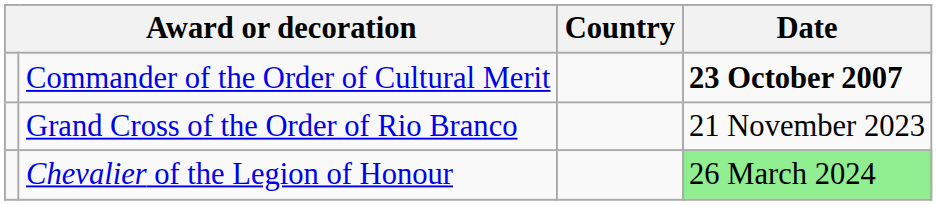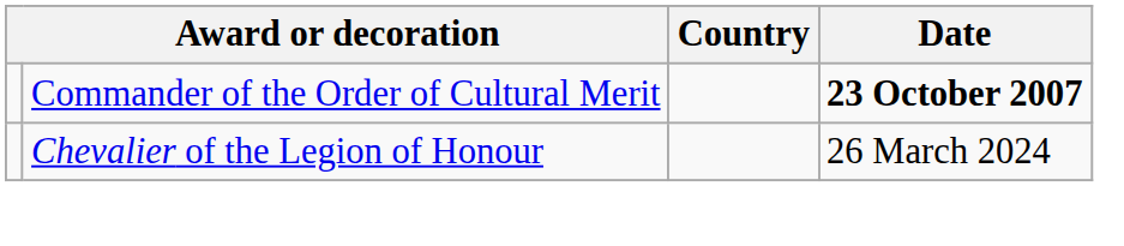- row: Grand Cross of the Order of Rio Branco | 21 November 2023
Chevalier of the Legion of Honour | Date: lightgreen background -> no background
